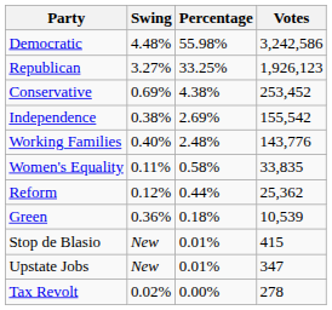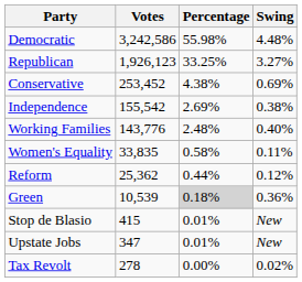columns swapped: Votes <-> Swing
Green | Percentage: no background -> lightgrey background
